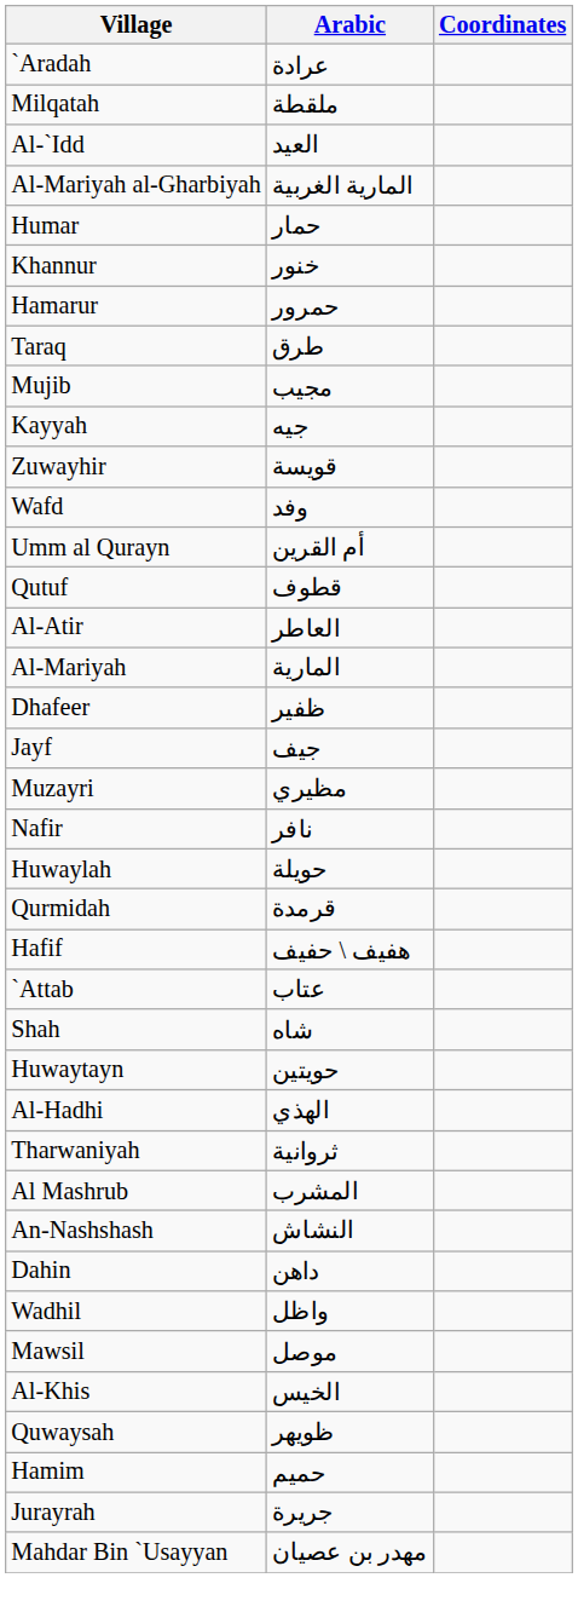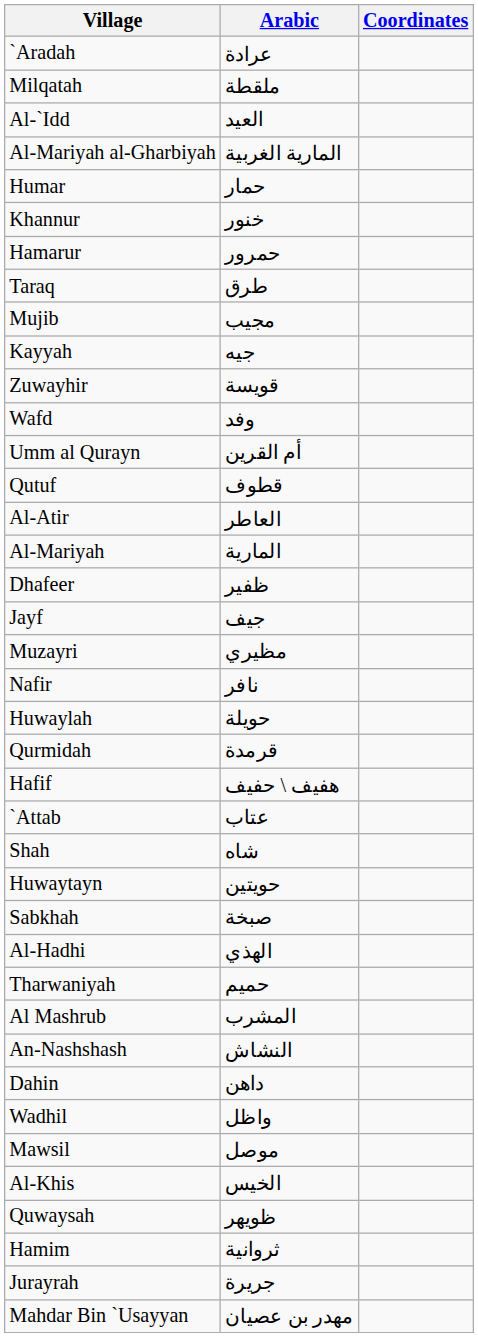+ row: Sabkhah | صبخة
Tharwaniyah | Arabic: ثروانية -> حميم
Hamim | Arabic: حميم -> ثروانية
